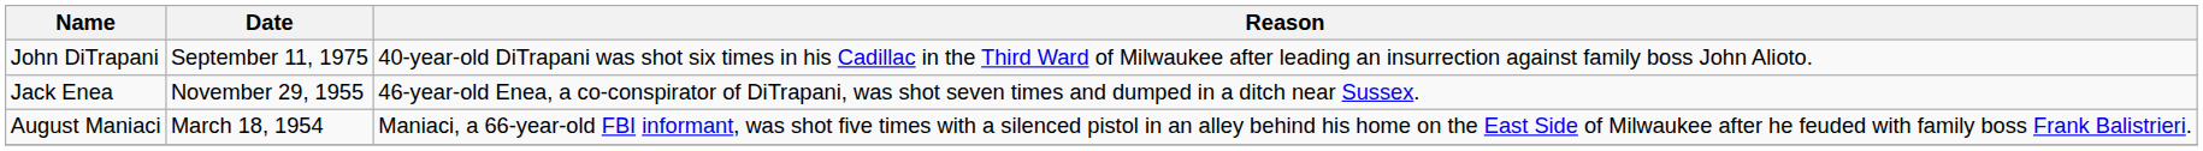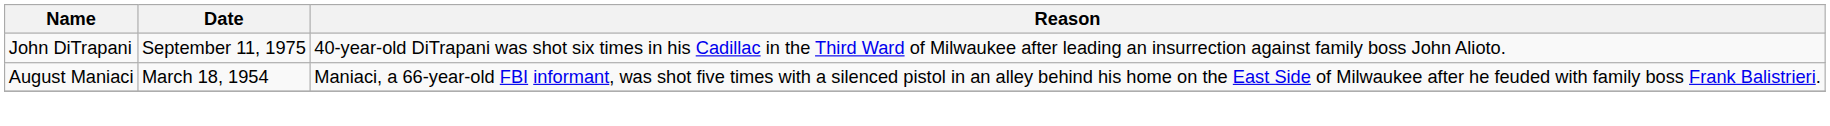- row: Jack Enea | November 29, 1955 | 46-year-old Enea, a co-conspirator of DiTrapani, was shot seven times and dumped in a ditch near Sussex.
